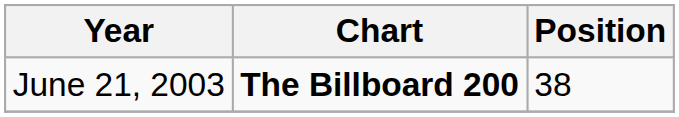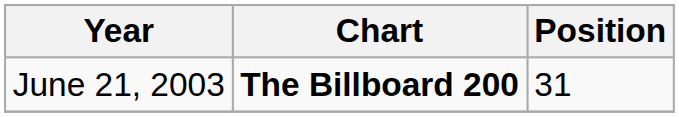June 21, 2003 | Position: 38 -> 31
